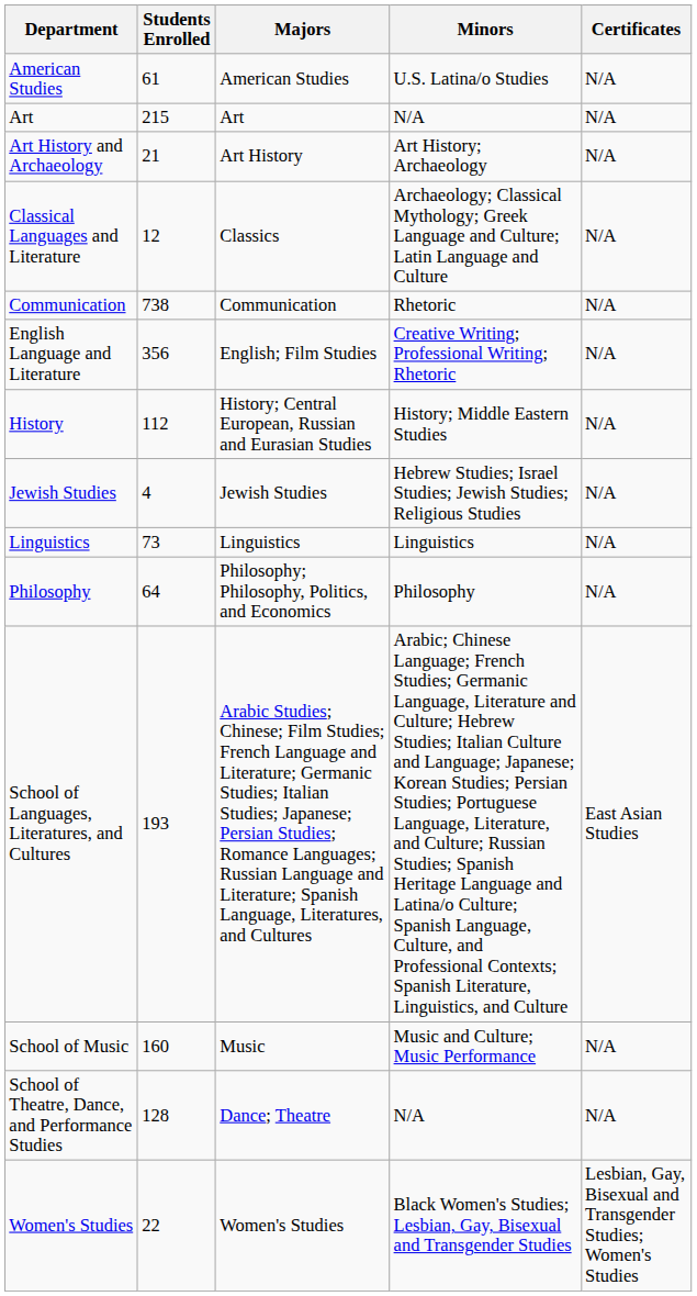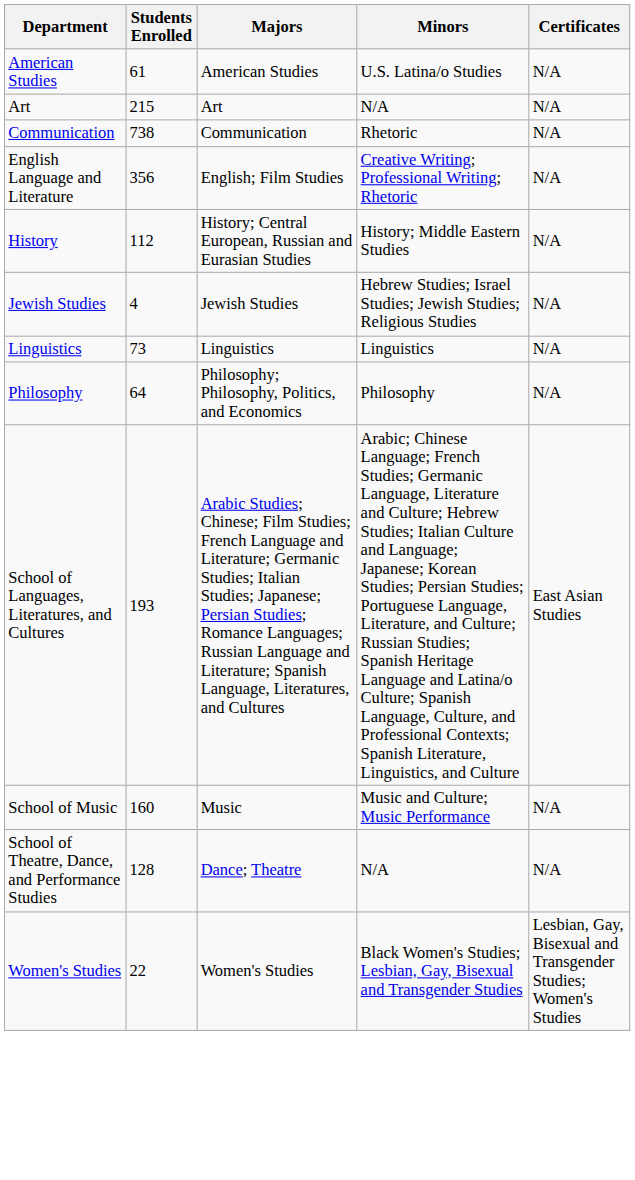- row: Art History and Archaeology | 21 | Art History | Art History; Archaeology | N/A
- row: Classical Languages and Literature | 12 | Classics | Archaeology; Classical Mythology; Greek Language and Culture; Latin Language and Culture | N/A
